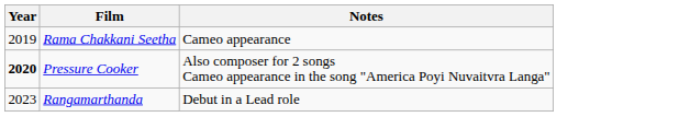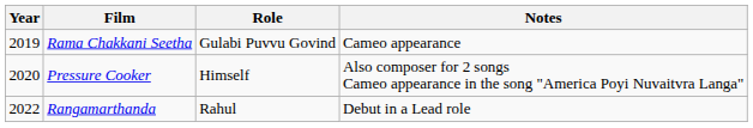+ column: Role | Gulabi Puvvu Govind | Himself | Rahul
Pressure Cooker | Year: bold -> normal
Rangamarthanda | Year: 2023 -> 2022
